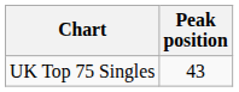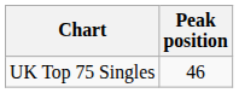UK Top 75 Singles | Peak position: 43 -> 46
